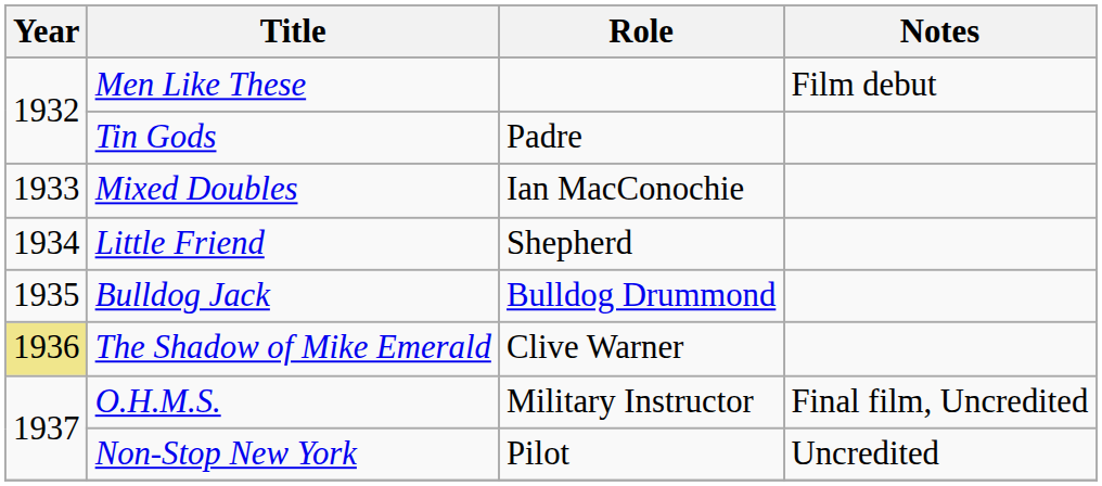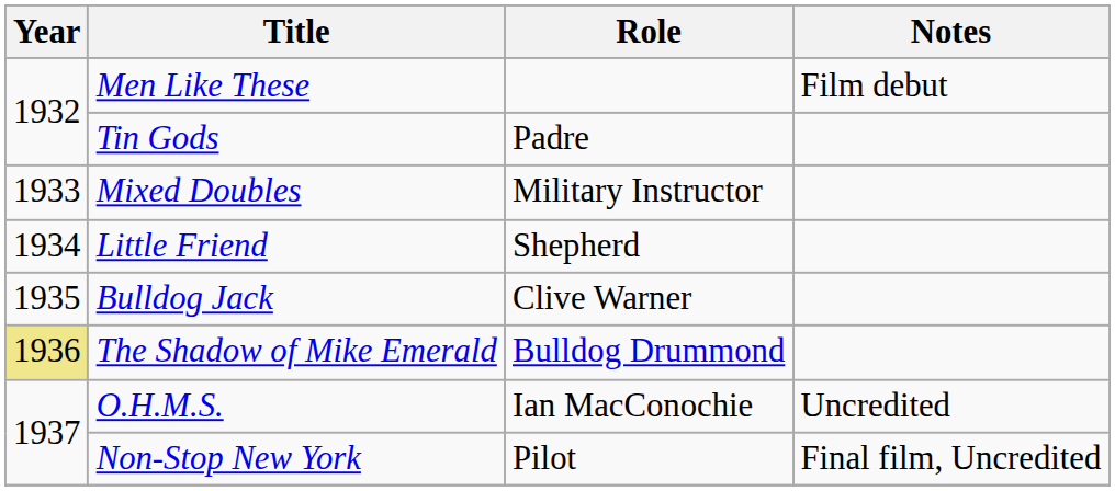Mixed Doubles | Role: Ian MacConochie -> Military Instructor
Bulldog Jack | Role: Bulldog Drummond -> Clive Warner
The Shadow of Mike Emerald | Role: Clive Warner -> Bulldog Drummond
O.H.M.S. | Role: Military Instructor -> Ian MacConochie
O.H.M.S. | Notes: Final film, Uncredited -> Uncredited
Non-Stop New York | Notes: Uncredited -> Final film, Uncredited
